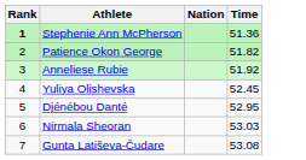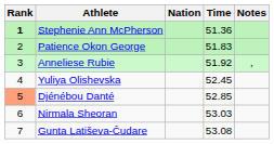+ column: Notes | ,
Patience Okon George | Time: 51.82 -> 51.83
Djénébou Danté | Rank: no background -> lightsalmon background
Djénébou Danté | Time: 52.95 -> 52.85
